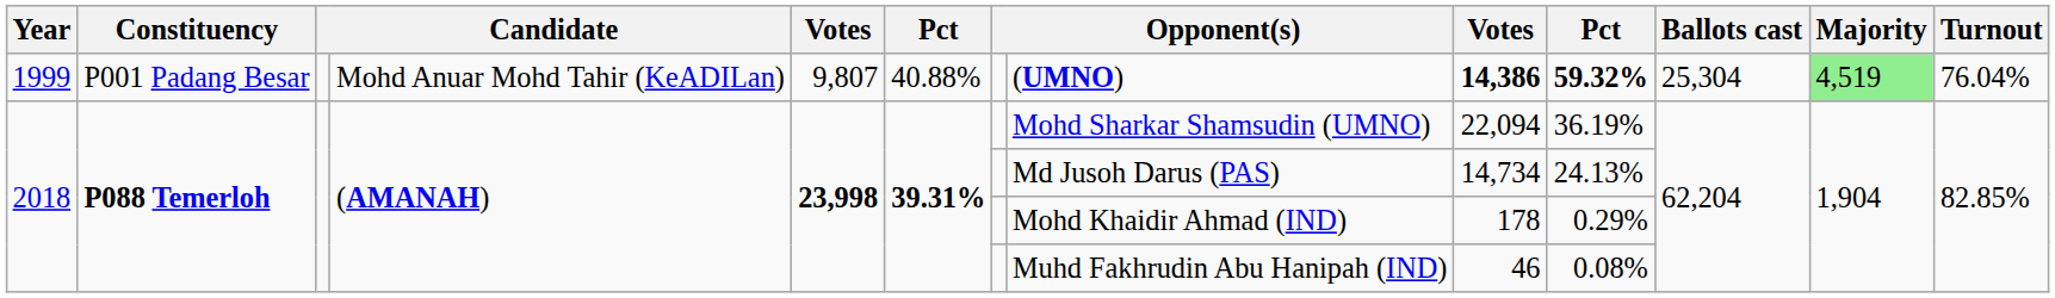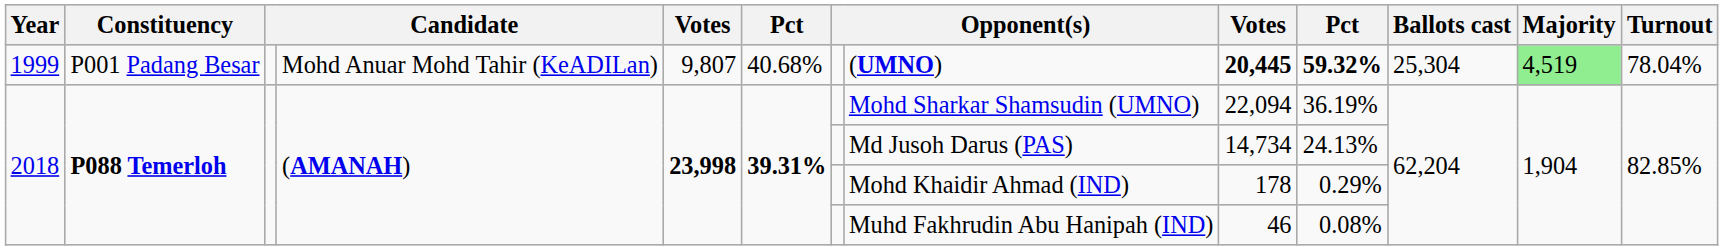1999 | column 6: 40.88% -> 40.68%
1999 | column 9: 14,386 -> 20,445
1999 | Turnout: 76.04% -> 78.04%
